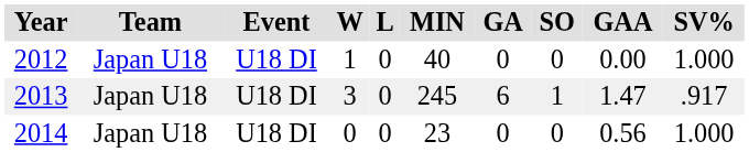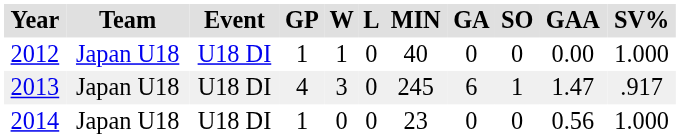+ column: GP | 1 | 4 | 1
